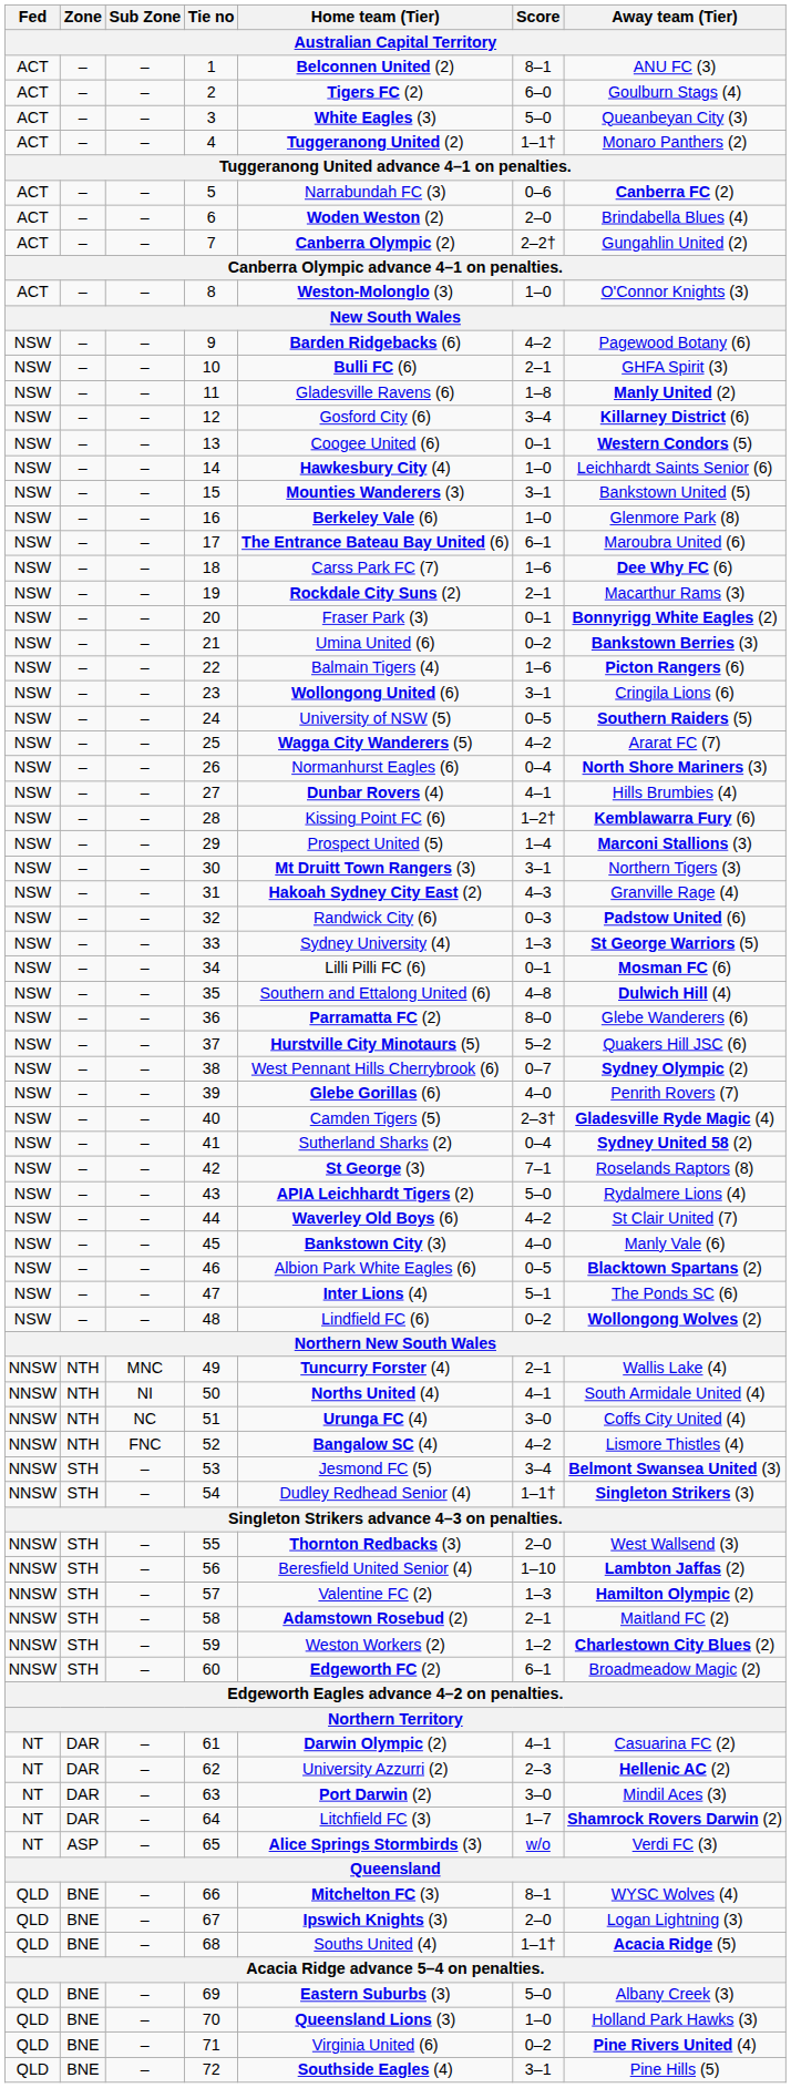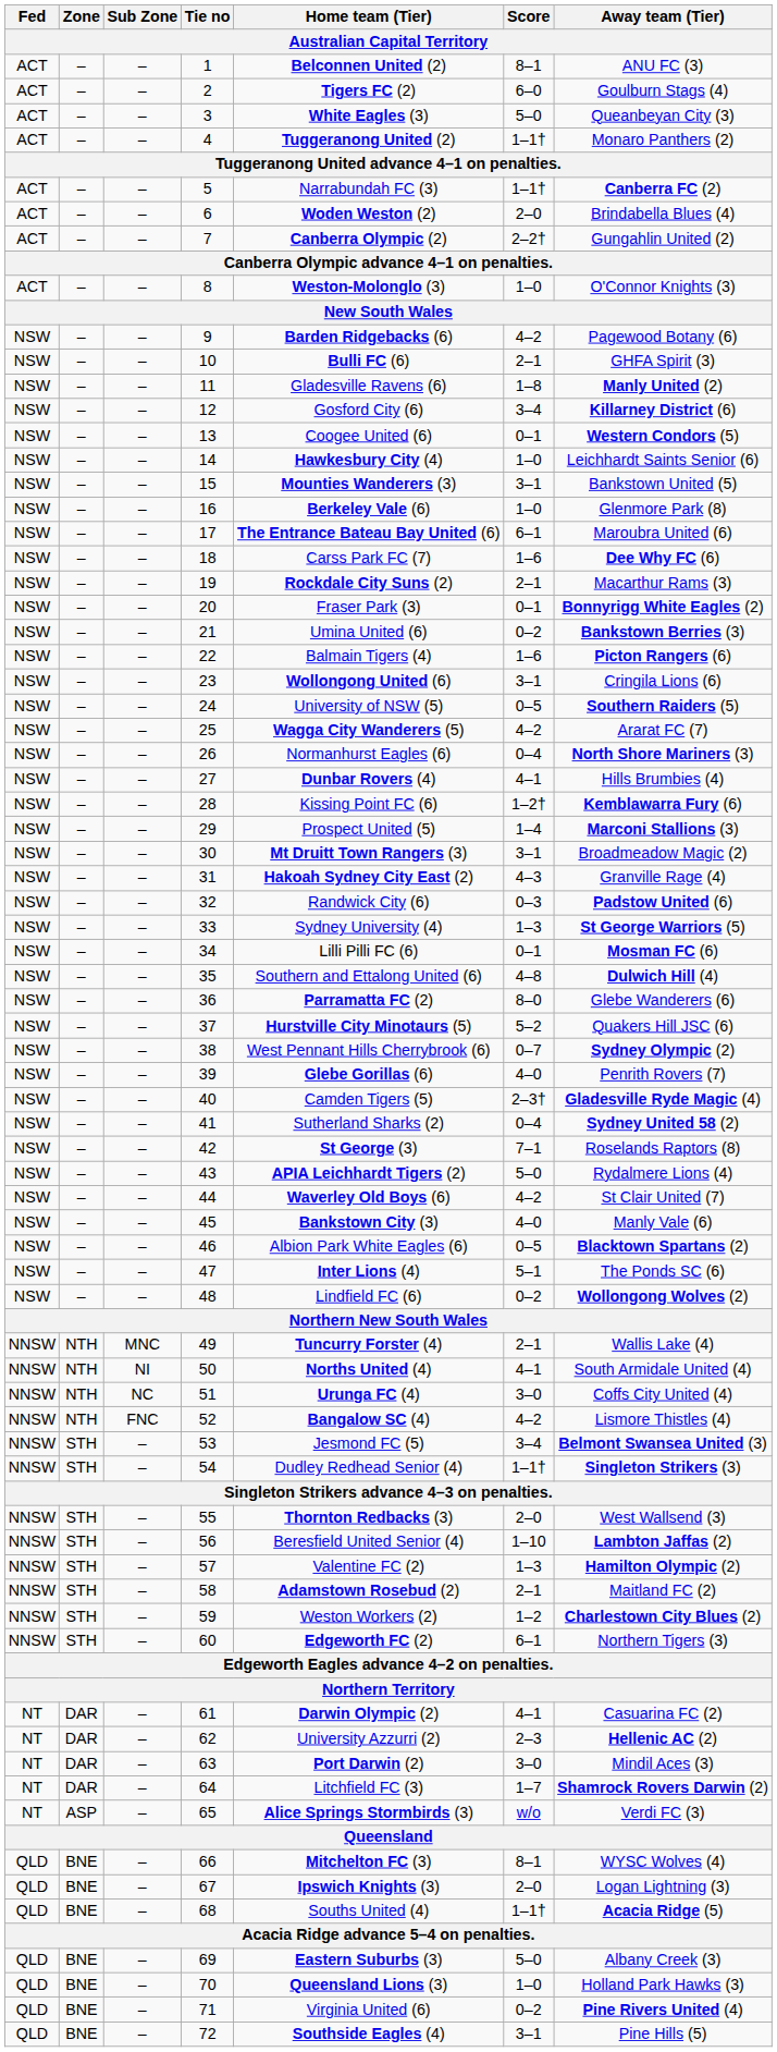5 | Score: 0–6 -> 1–1†
30 | Away team (Tier): Northern Tigers (3) -> Broadmeadow Magic (2)
60 | Away team (Tier): Broadmeadow Magic (2) -> Northern Tigers (3)
